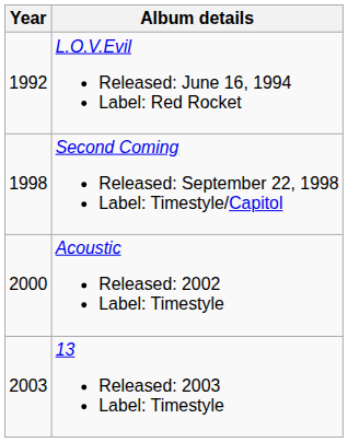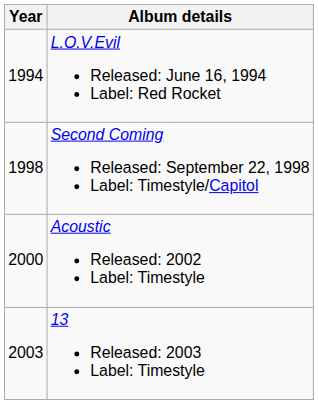L.O.V.Evil Released: June 16, 1994 Label: Red Rocket | Year: 1992 -> 1994
